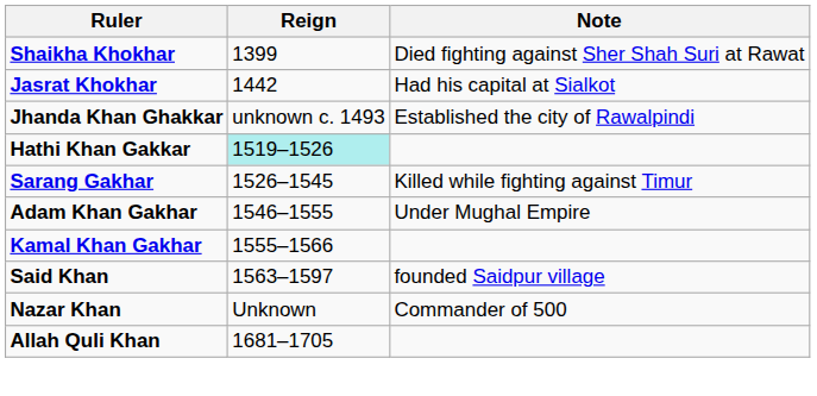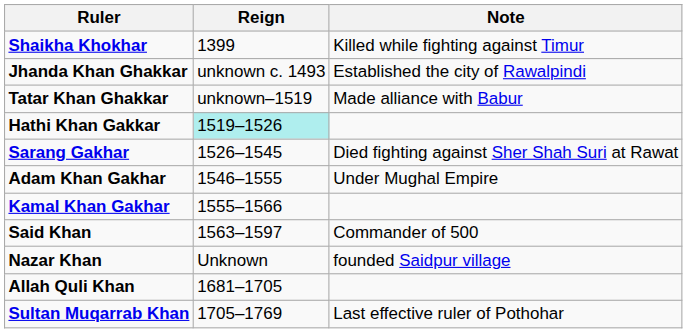Shaikha Khokhar | Note: Died fighting against Sher Shah Suri at Rawat -> Killed while fighting against Timur
- row: Jasrat Khokhar | 1442 | Had his capital at Sialkot
+ row: Tatar Khan Ghakkar | unknown–1519 | Made alliance with Babur
Sarang Gakhar | Note: Killed while fighting against Timur -> Died fighting against Sher Shah Suri at Rawat
Said Khan | Note: founded Saidpur village -> Commander of 500
Nazar Khan | Note: Commander of 500 -> founded Saidpur village
+ row: Sultan Muqarrab Khan | 1705–1769 | Last effective ruler of Pothohar
